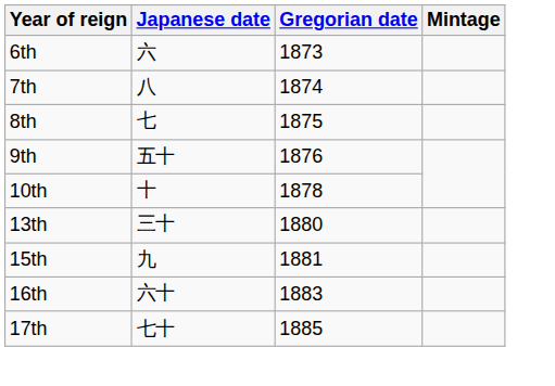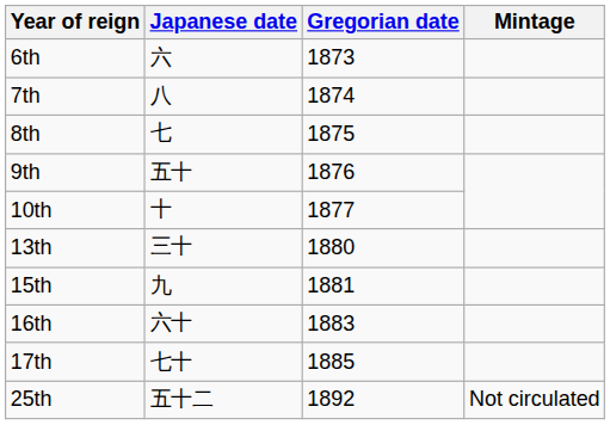10th | Gregorian date: 1878 -> 1877
+ row: 25th | 五十二 | 1892 | Not circulated
